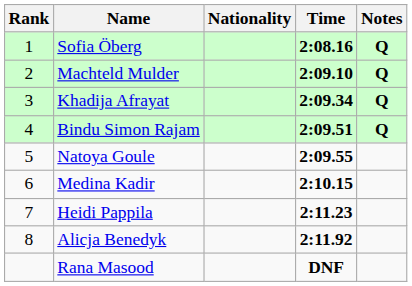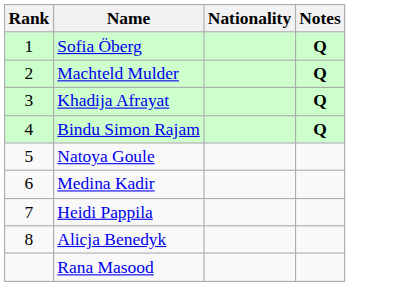- column: Time | 2:08.16 | 2:09.10 | 2:09.34 | 2:09.51 | 2:09.55 | 2:10.15 | 2:11.23 | 2:11.92 | DNF
